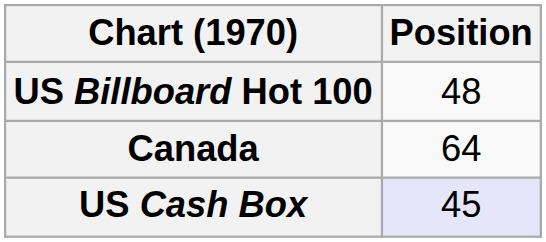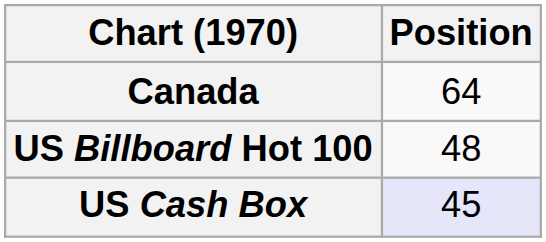rows swapped: Canada <-> US Billboard Hot 100
